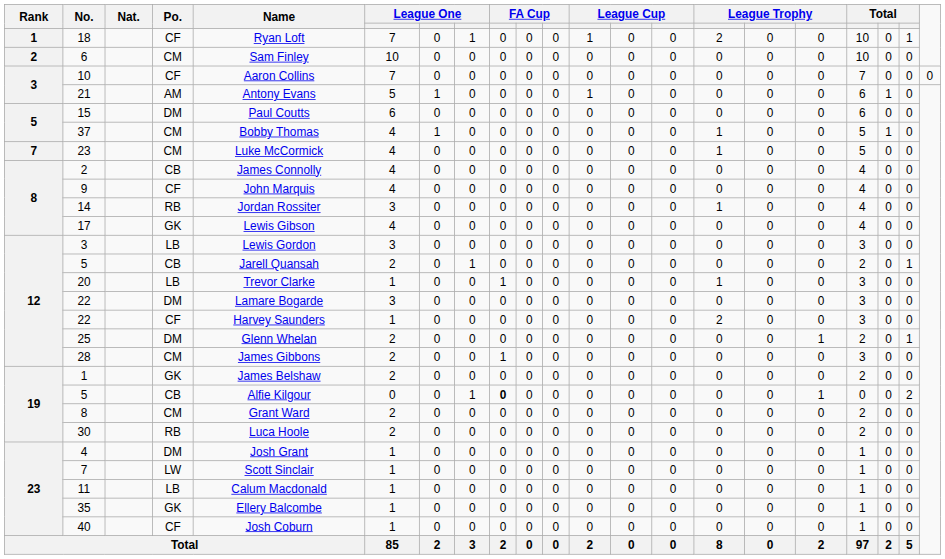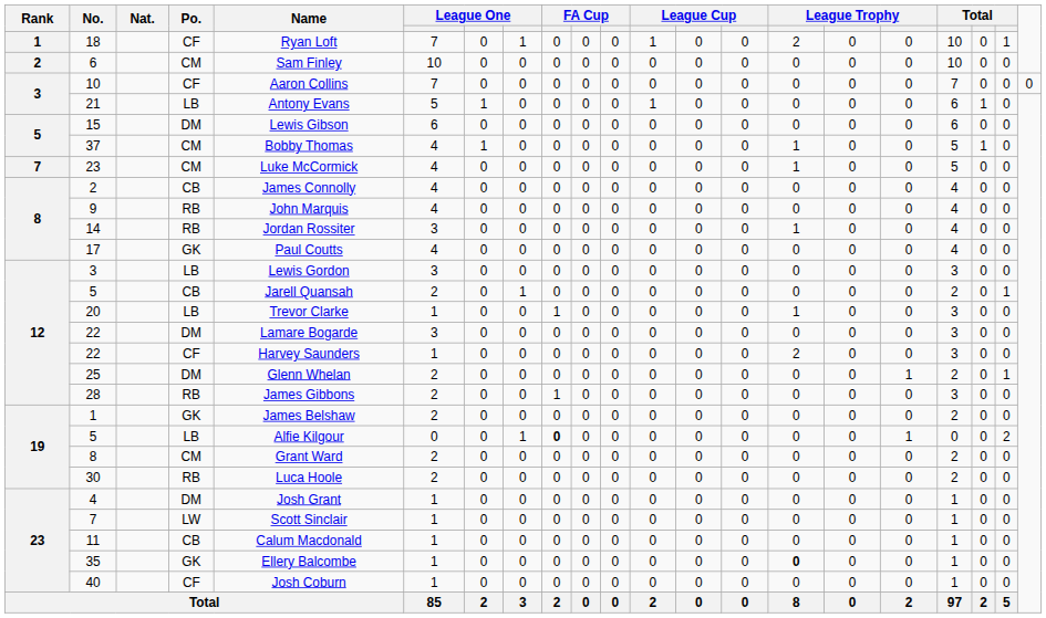21 | Po.: AM -> LB
15 | Name: Paul Coutts -> Lewis Gibson
9 | Po.: CF -> RB
17 | Name: Lewis Gibson -> Paul Coutts
28 | Po.: CM -> RB
19 / 5 | Po.: CB -> LB
11 | Po.: LB -> CB
35 | column 15: normal -> bold
